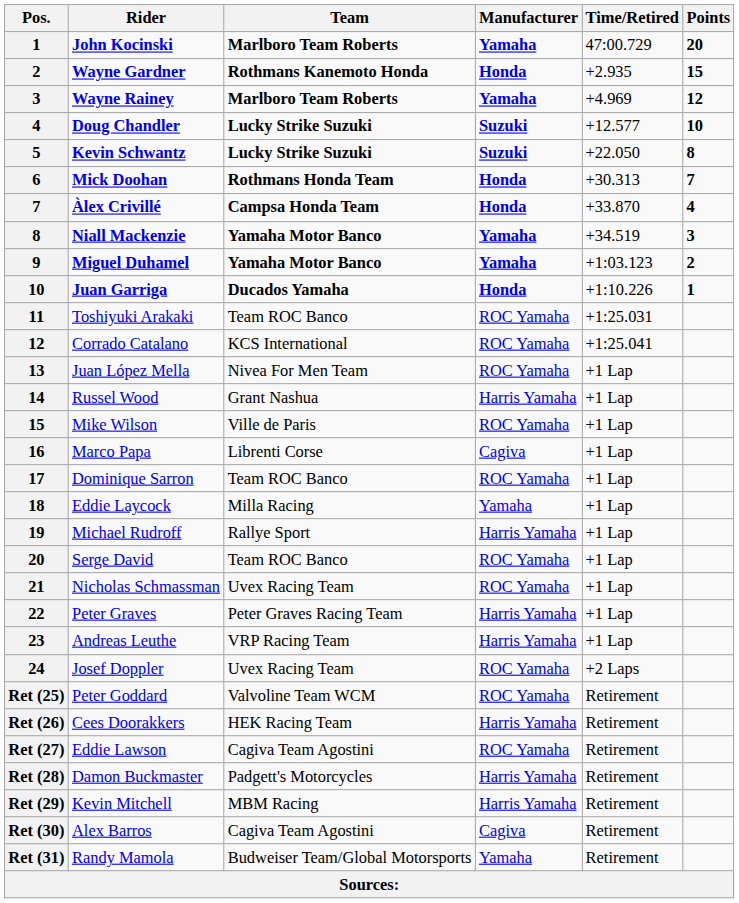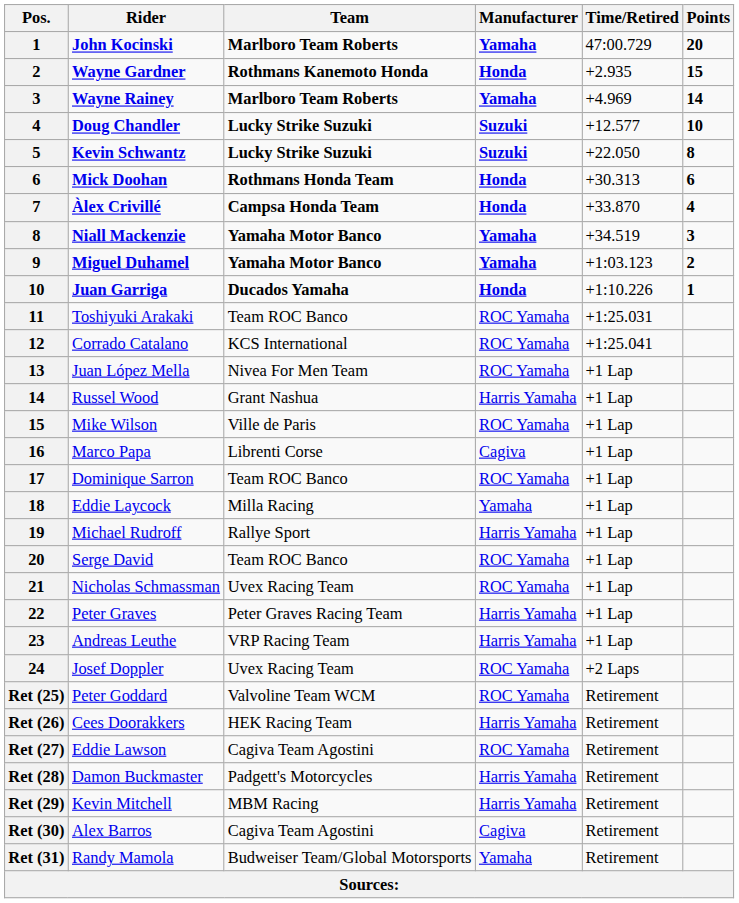Wayne Rainey | Points: 12 -> 14
Mick Doohan | Points: 7 -> 6
